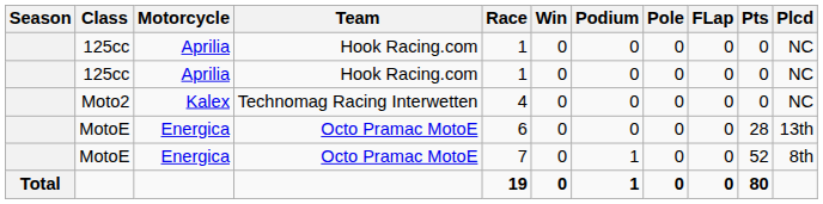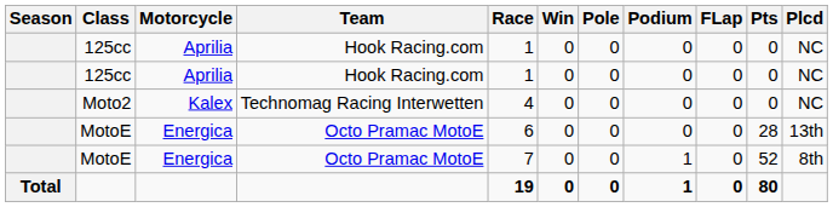columns swapped: Podium <-> Pole
